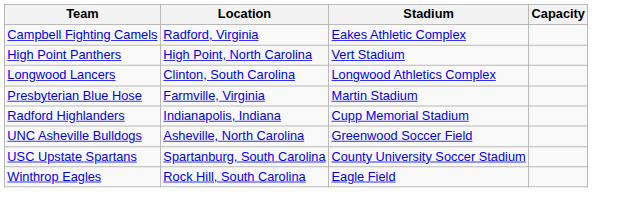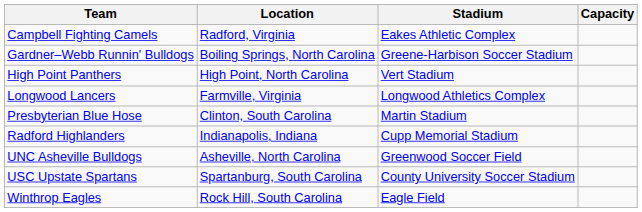+ row: Gardner–Webb Runnin' Bulldogs | Boiling Springs, North Carolina | Greene-Harbison Soccer Stadium
Longwood Lancers | Location: Clinton, South Carolina -> Farmville, Virginia
Presbyterian Blue Hose | Location: Farmville, Virginia -> Clinton, South Carolina
